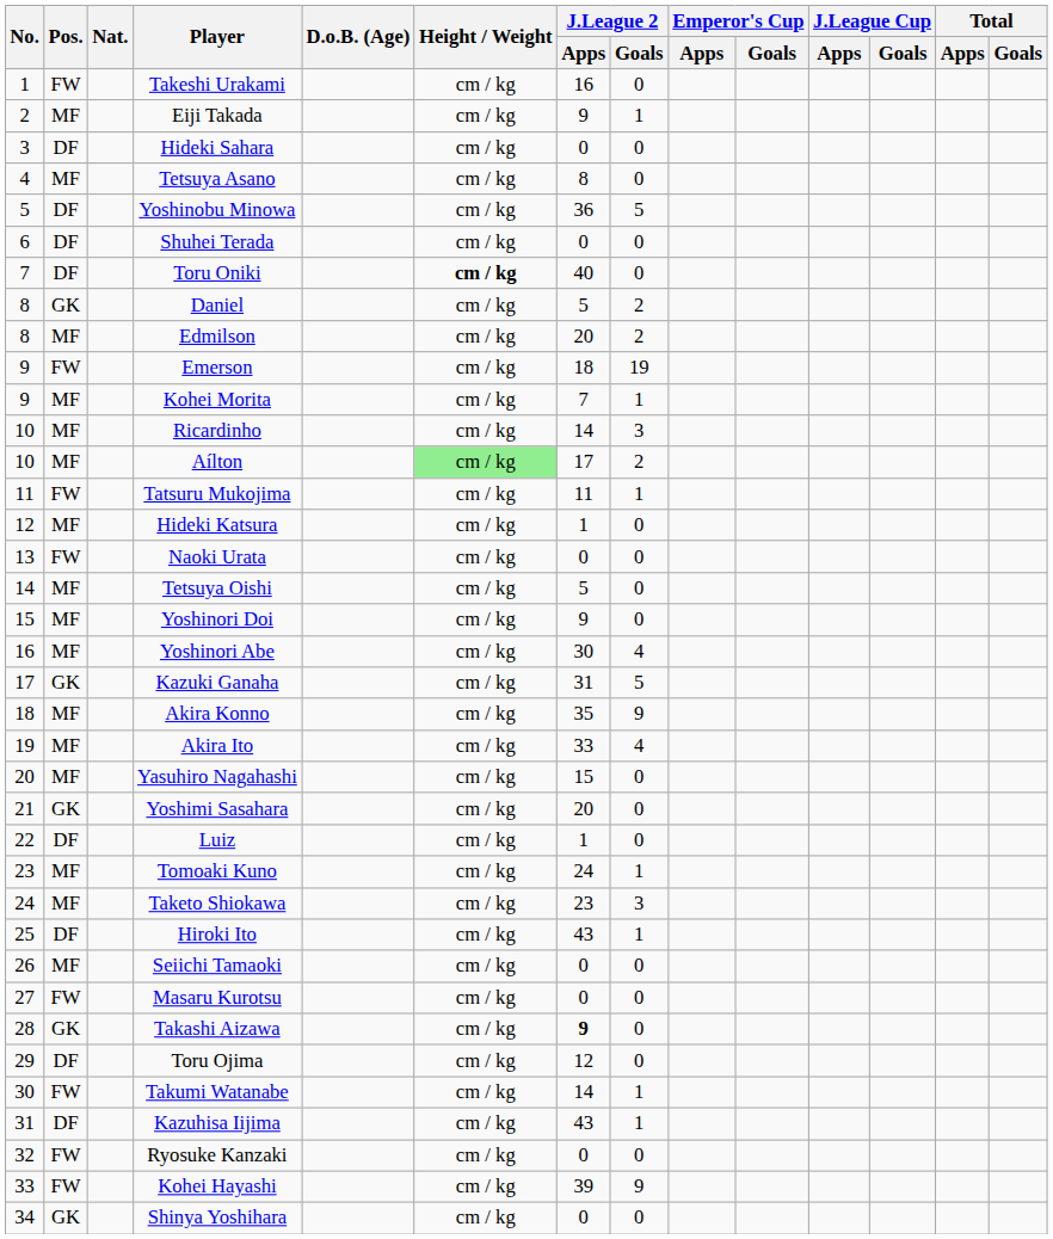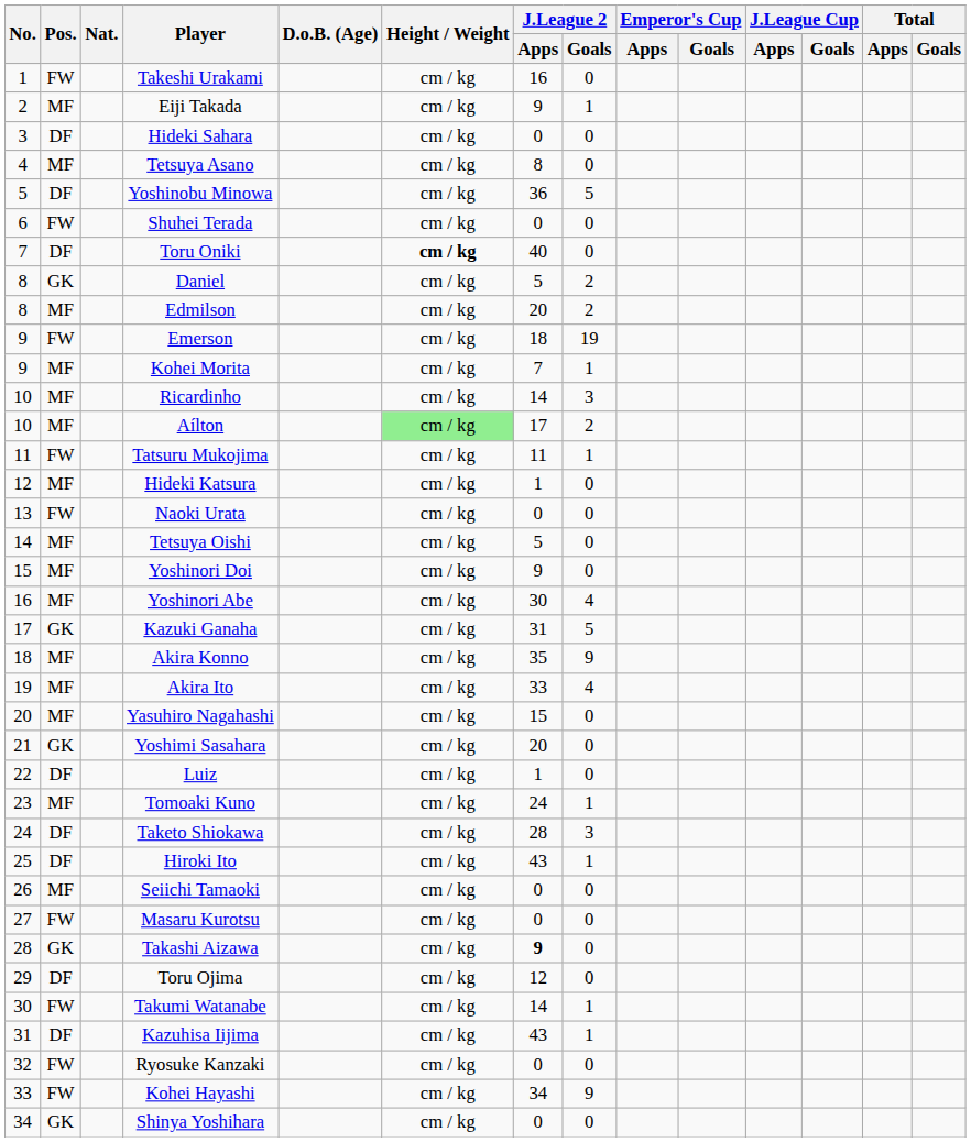Shuhei Terada | Pos.: DF -> FW
Taketo Shiokawa | Pos.: MF -> DF
Taketo Shiokawa | J.League 2 / Apps: 23 -> 28
Kohei Hayashi | J.League 2 / Apps: 39 -> 34
